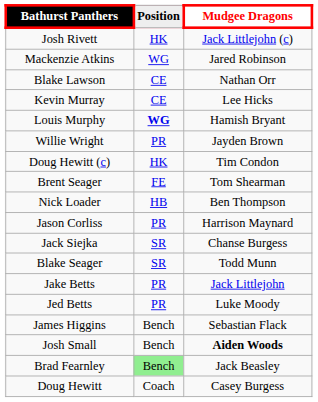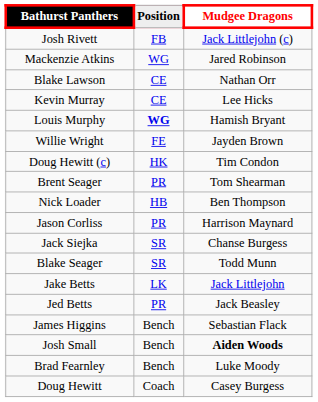Josh Rivett | Position: HK -> FB
Willie Wright | Position: PR -> FE
Brent Seager | Position: FE -> PR
Jake Betts | Position: PR -> LK
Jed Betts | Mudgee Dragons: Luke Moody -> Jack Beasley
Brad Fearnley | Position: lightgreen background -> no background
Brad Fearnley | Mudgee Dragons: Jack Beasley -> Luke Moody
